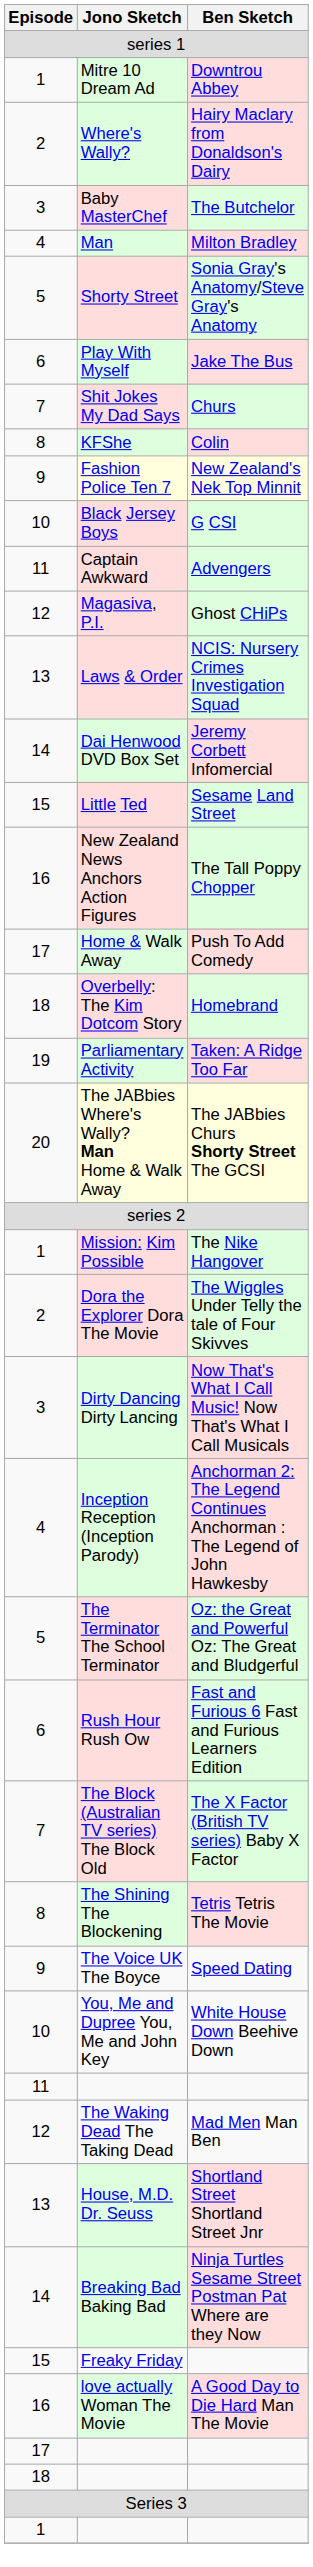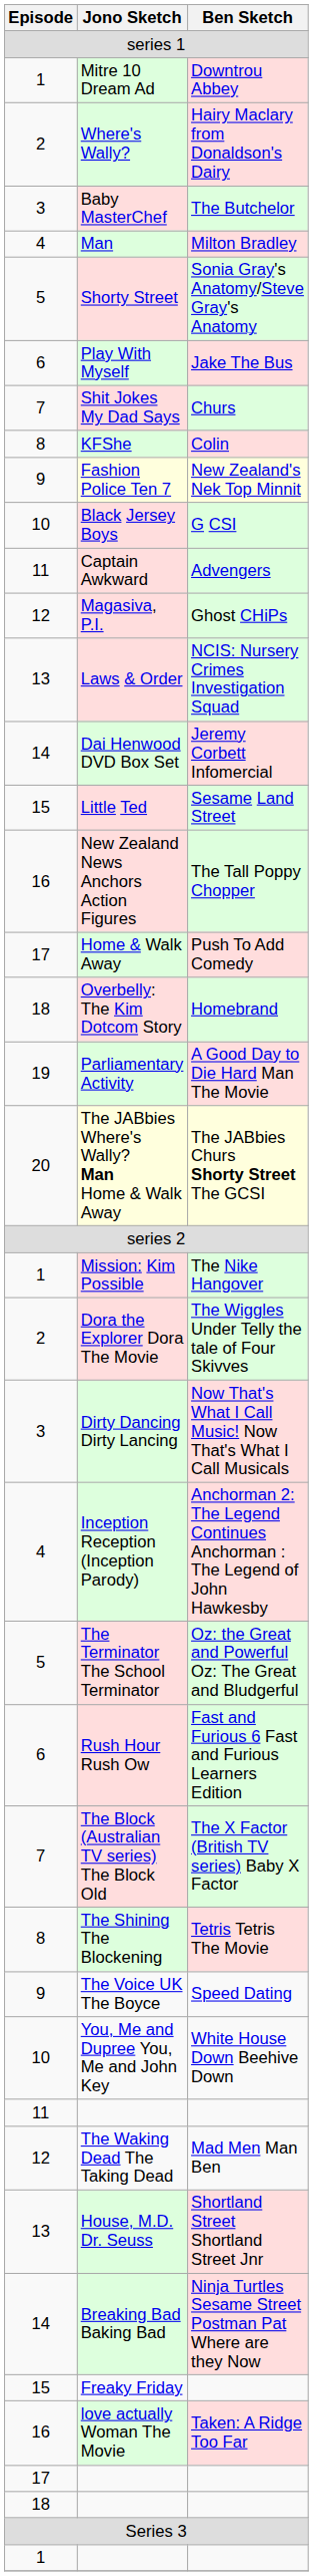Parliamentary Activity | Ben Sketch: Taken: A Ridge Too Far -> A Good Day to Die Hard Man The Movie
love actually Woman The Movie | Ben Sketch: A Good Day to Die Hard Man The Movie -> Taken: A Ridge Too Far
